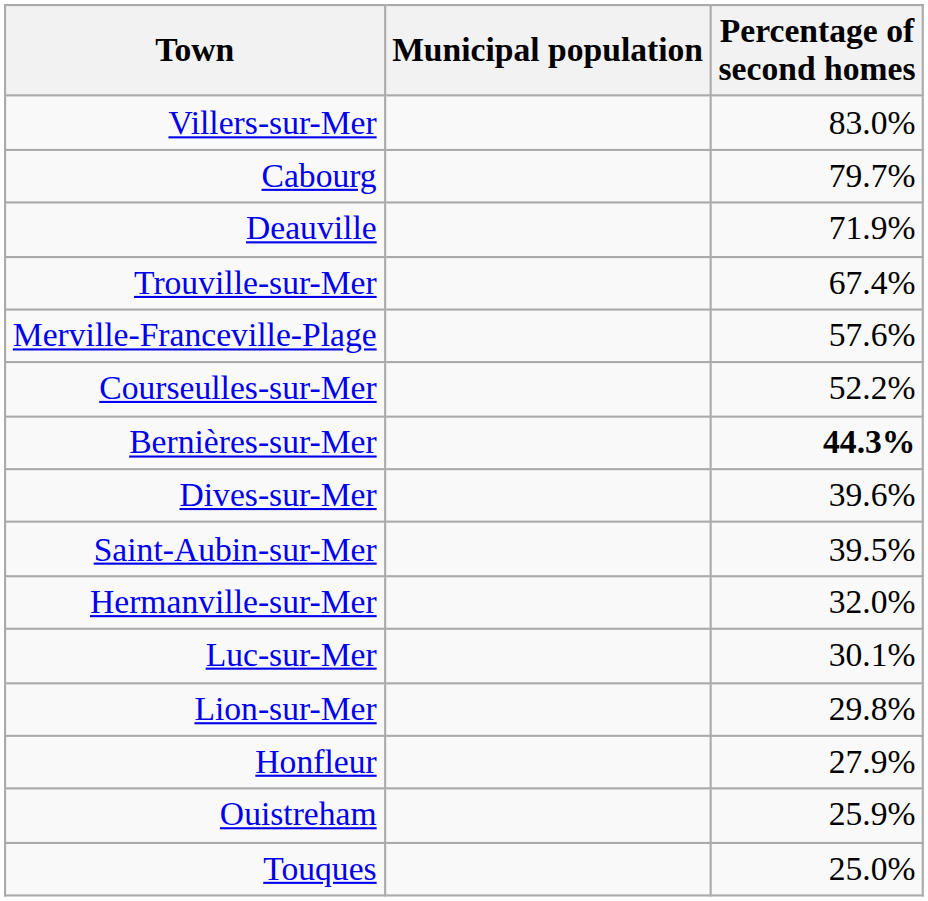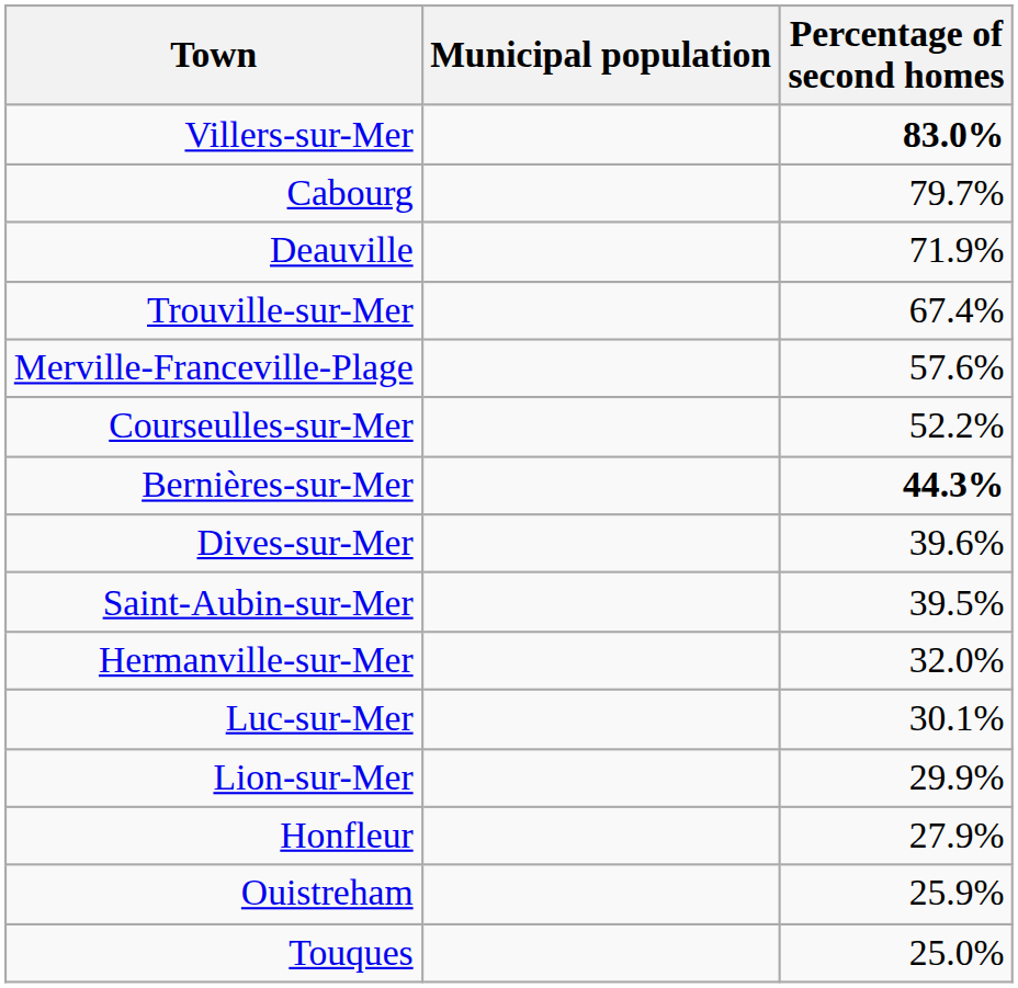Villers-sur-Mer | Percentage of second homes: normal -> bold
Lion-sur-Mer | Percentage of second homes: 29.8% -> 29.9%
